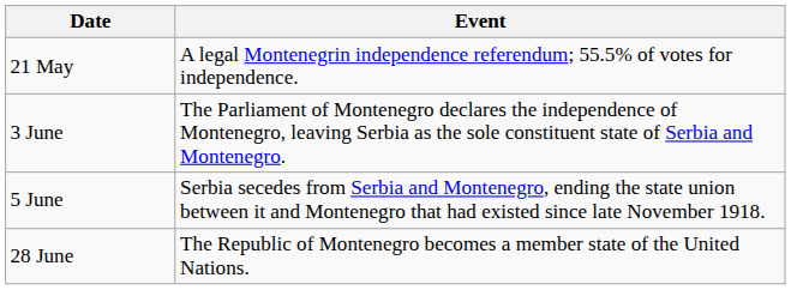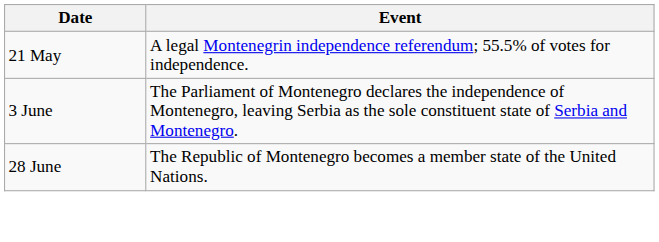- row: 5 June | Serbia secedes from Serbia and Montenegro, ending the state union between it and Montenegro that had existed since late November 1918.
